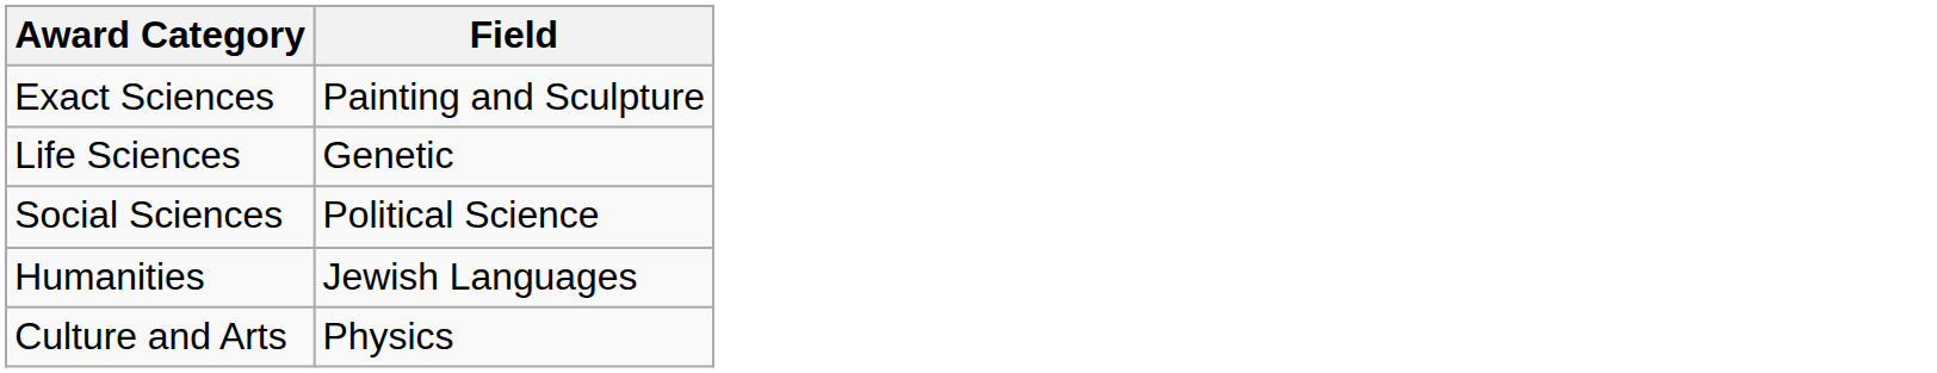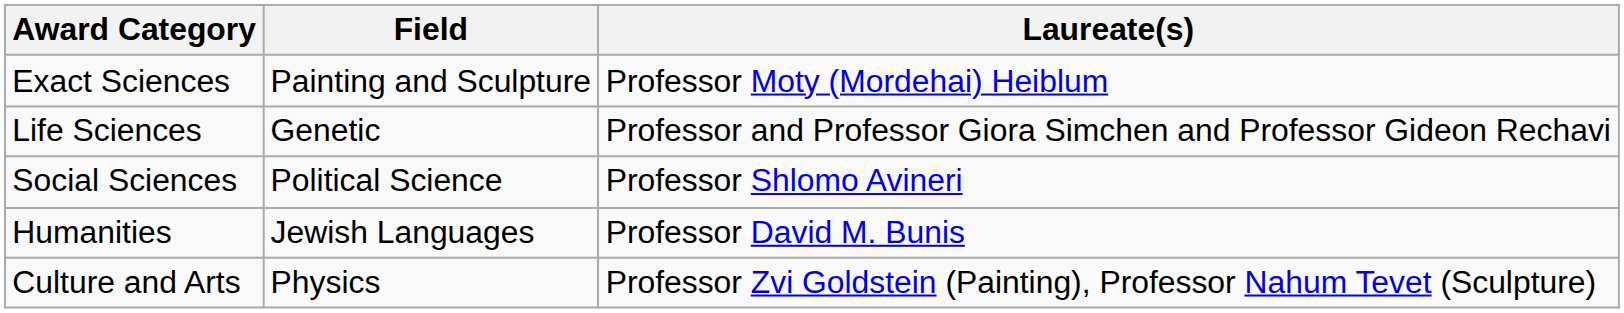+ column: Laureate(s) | Professor Moty (Mordehai) Heiblum | Professor and Professor Giora Simchen and Professor Gideon Rechavi | Professor Shlomo Avineri | Professor David M. Bunis | Professor Zvi Goldstein (Painting), Professor Nahum Tevet (Sculpture)
